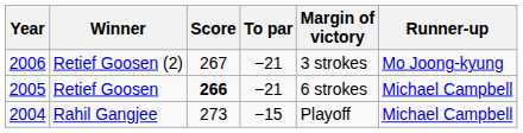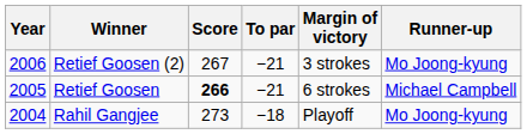Rahil Gangjee | To par: −15 -> −18
Rahil Gangjee | Runner-up: Michael Campbell -> Mo Joong-kyung
